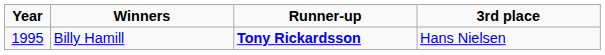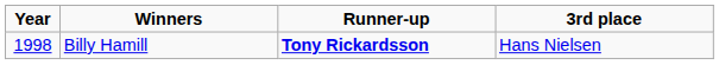Billy Hamill | Year: 1995 -> 1998
